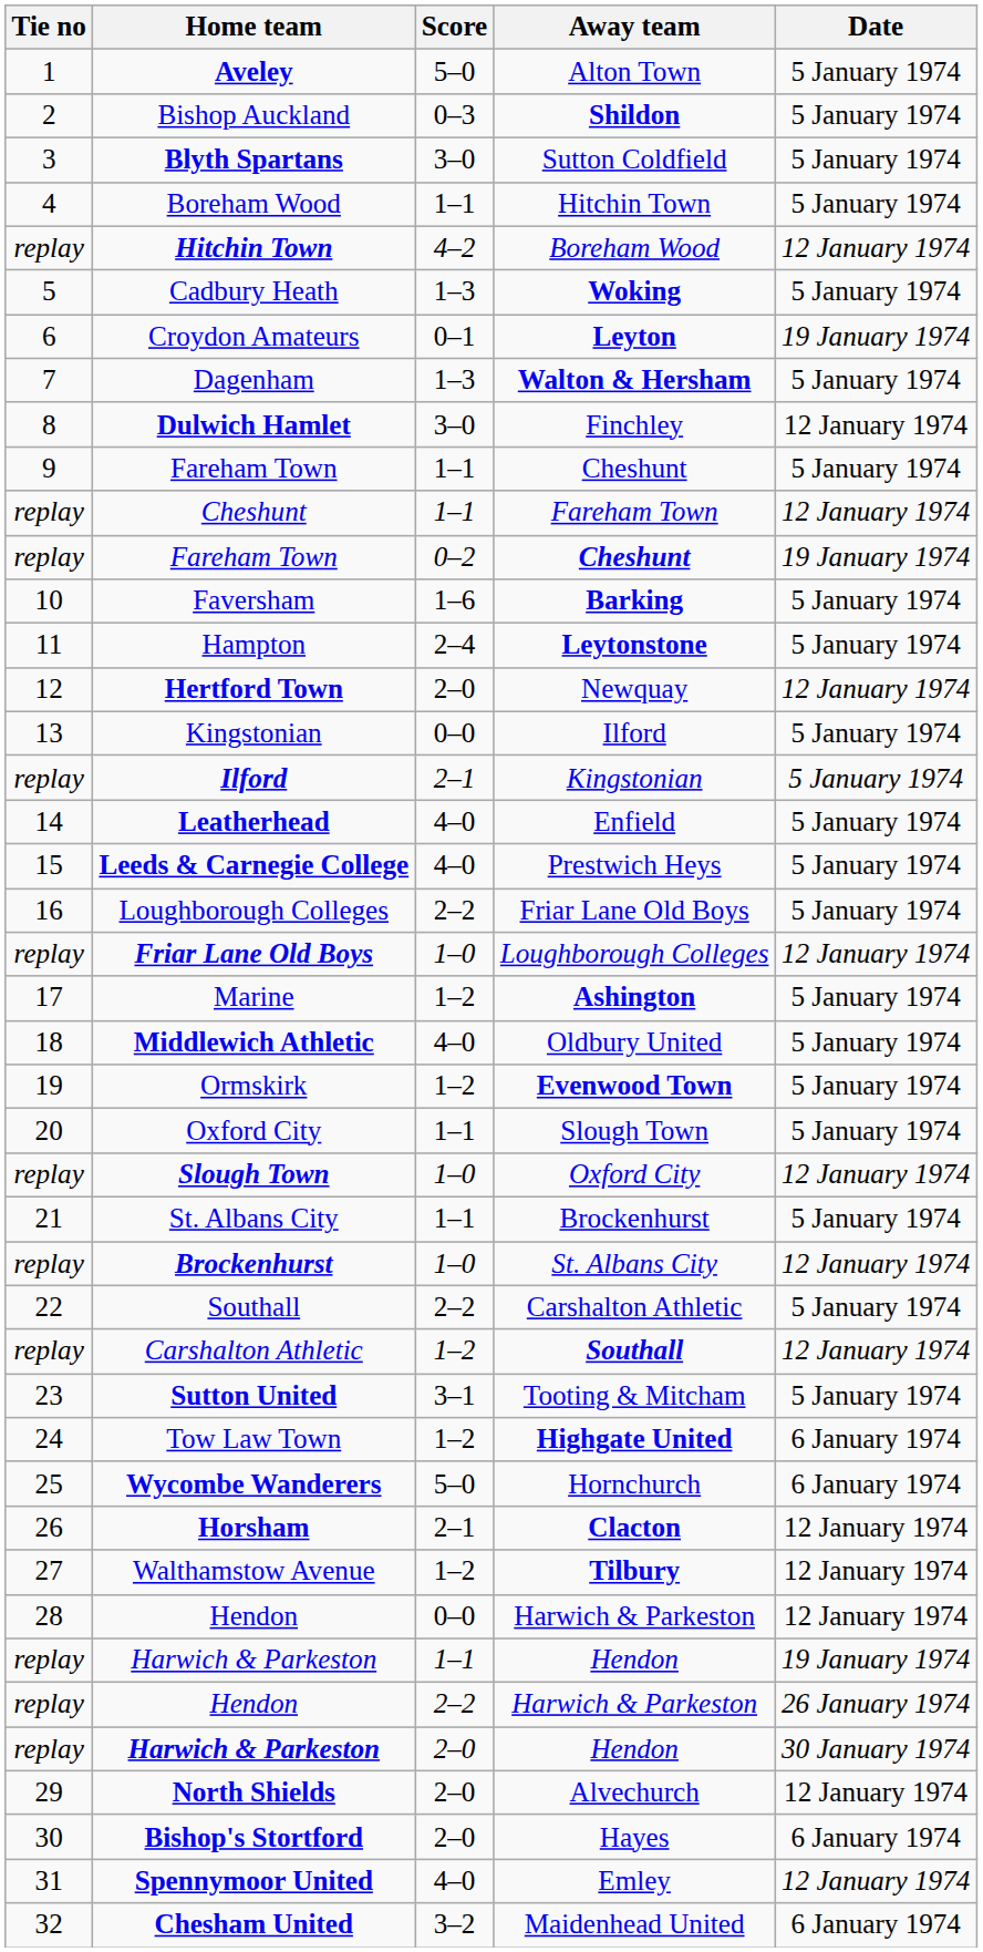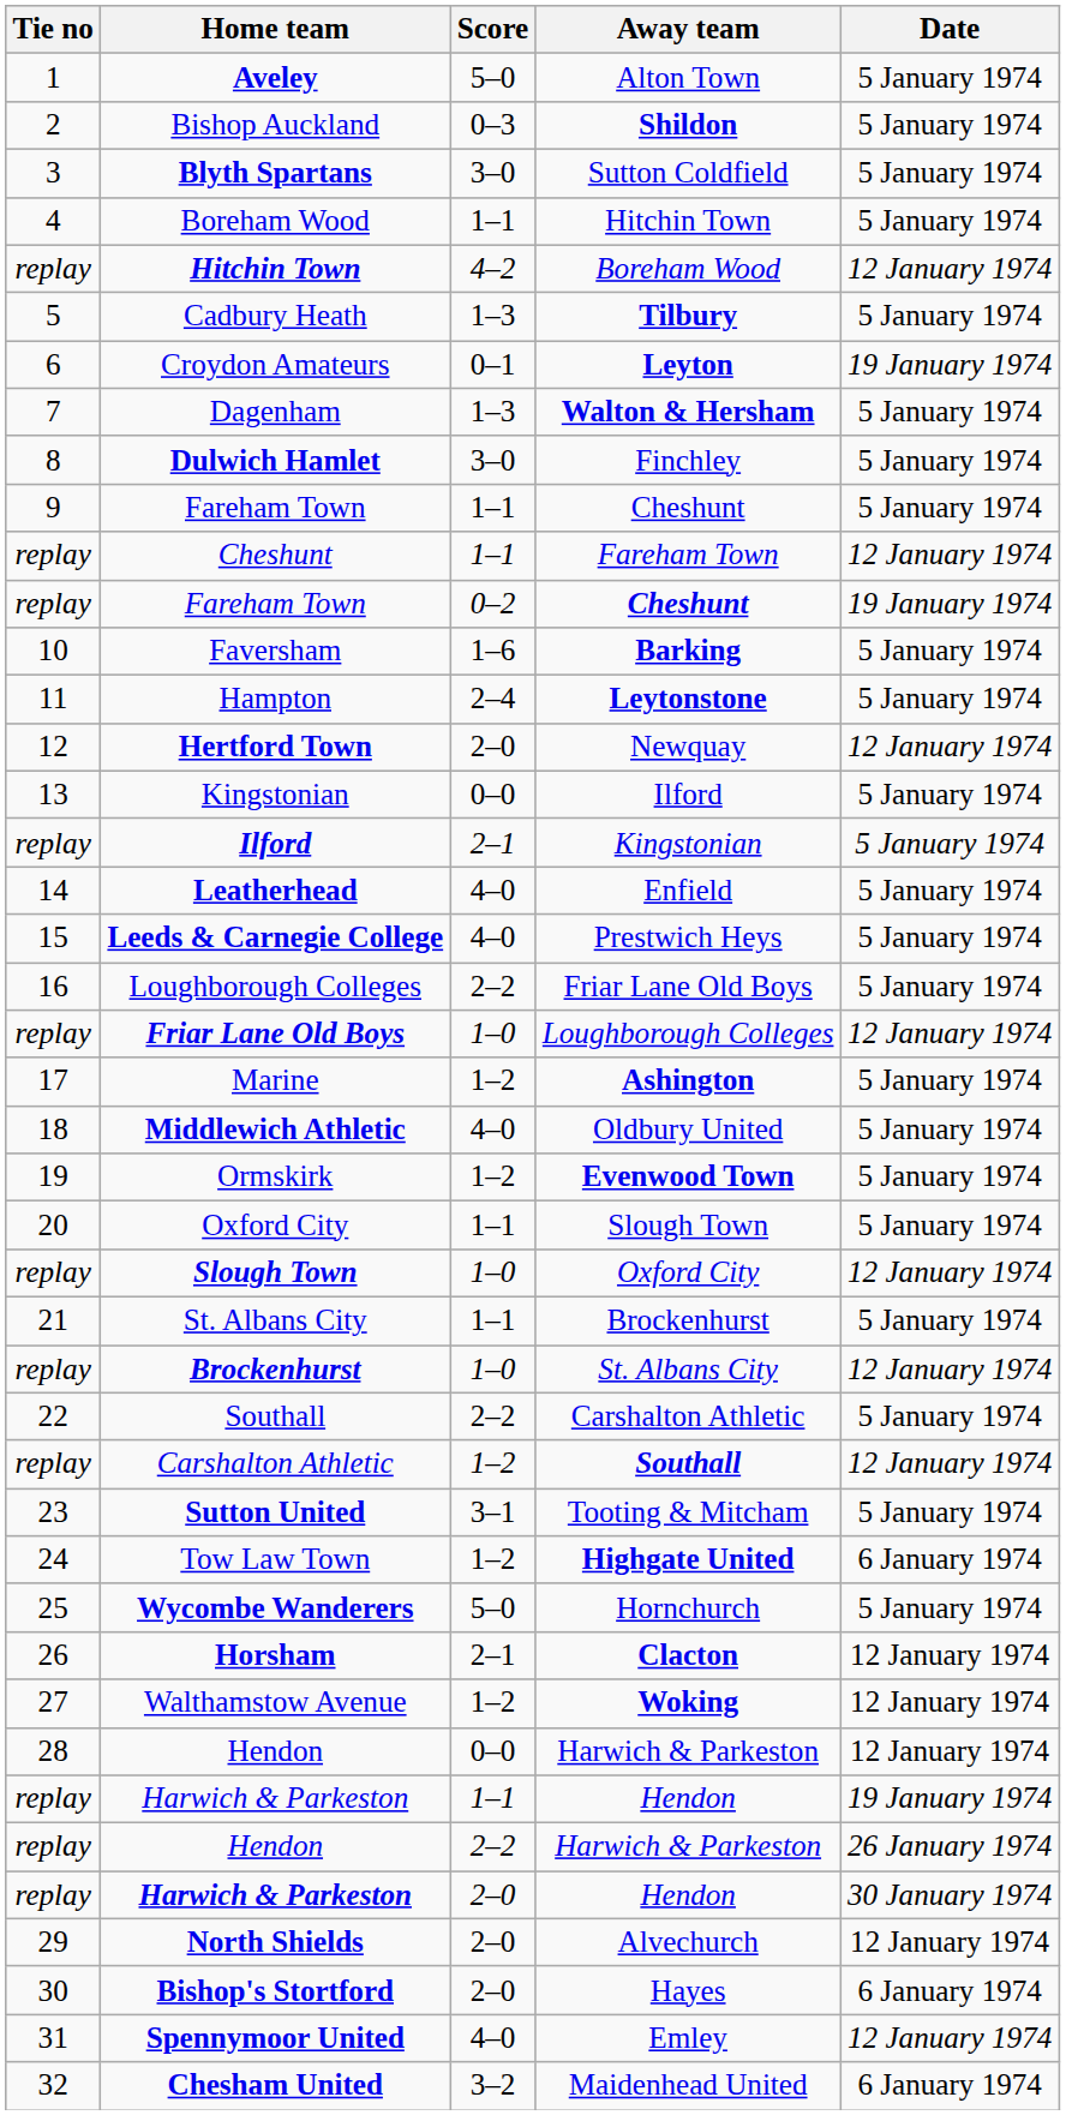Cadbury Heath | Away team: Woking -> Tilbury
Dulwich Hamlet | Date: 12 January 1974 -> 5 January 1974
Wycombe Wanderers | Date: 6 January 1974 -> 5 January 1974
Walthamstow Avenue | Away team: Tilbury -> Woking
